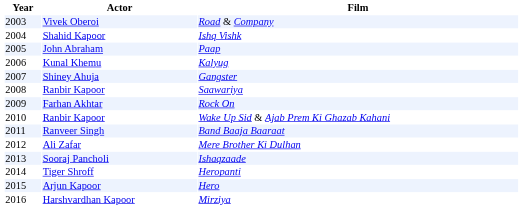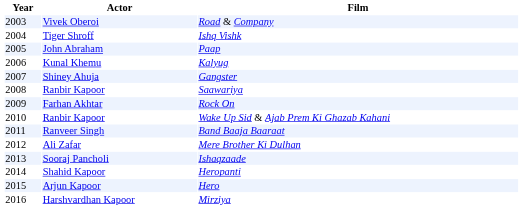Ishq Vishk | Actor: Shahid Kapoor -> Tiger Shroff
Heropanti | Actor: Tiger Shroff -> Shahid Kapoor
